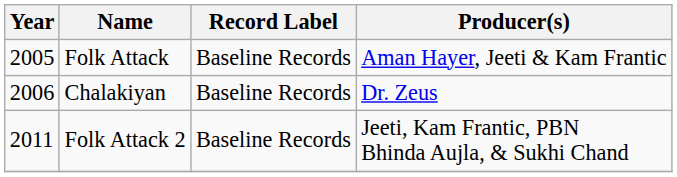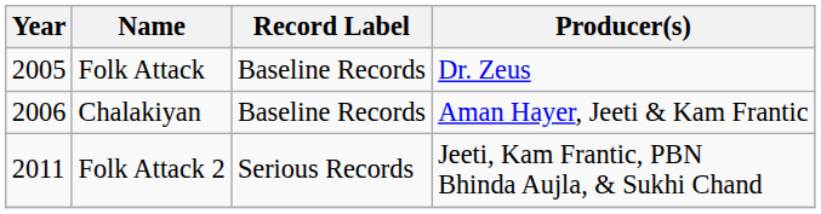Folk Attack | Producer(s): Aman Hayer, Jeeti & Kam Frantic -> Dr. Zeus
Chalakiyan | Producer(s): Dr. Zeus -> Aman Hayer, Jeeti & Kam Frantic
Folk Attack 2 | Record Label: Baseline Records -> Serious Records
